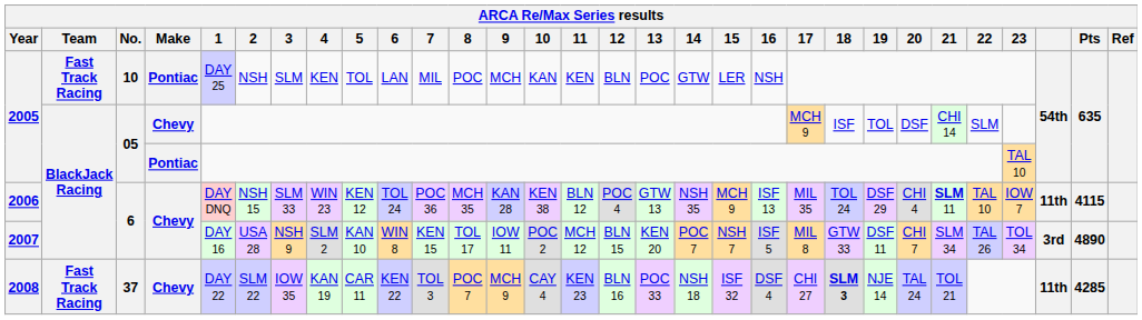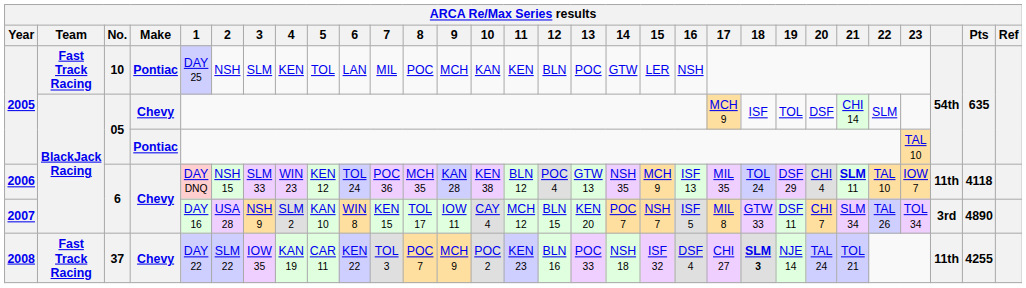2006 | Pts: 4115 -> 4118
2007 | 10: POC 2 -> CAY 4
2008 | 10: CAY 4 -> POC 2
2008 | Pts: 4285 -> 4255
